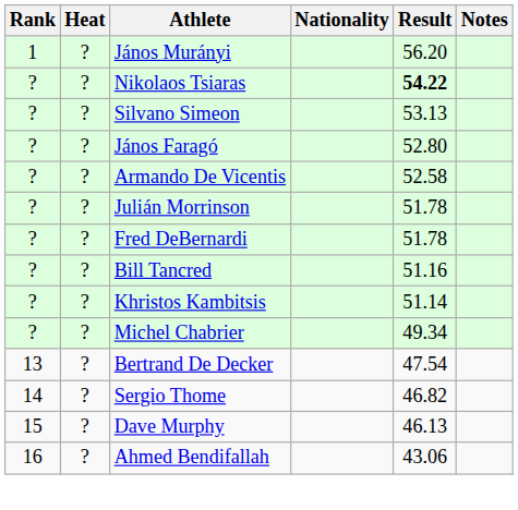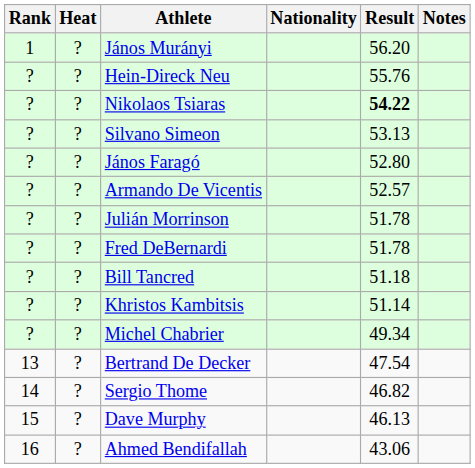+ row: ? | ? | Hein-Direck Neu | 55.76
Armando De Vicentis | Result: 52.58 -> 52.57
Bill Tancred | Result: 51.16 -> 51.18
